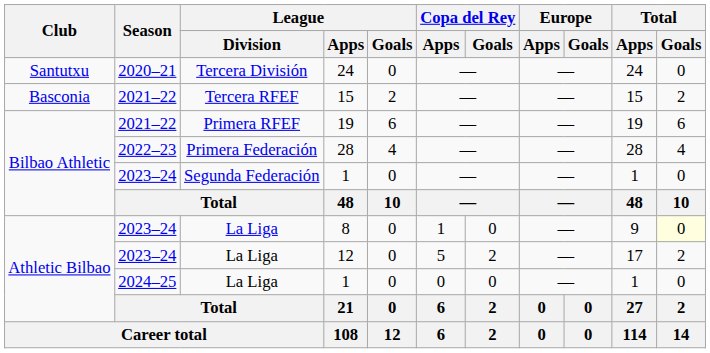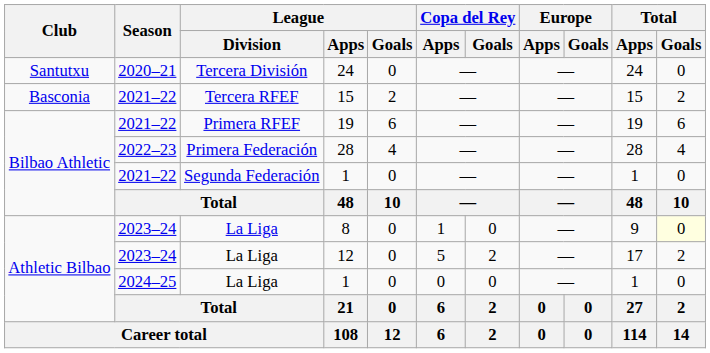Segunda Federación / 1 | Season: 2023–24 -> 2021–22
